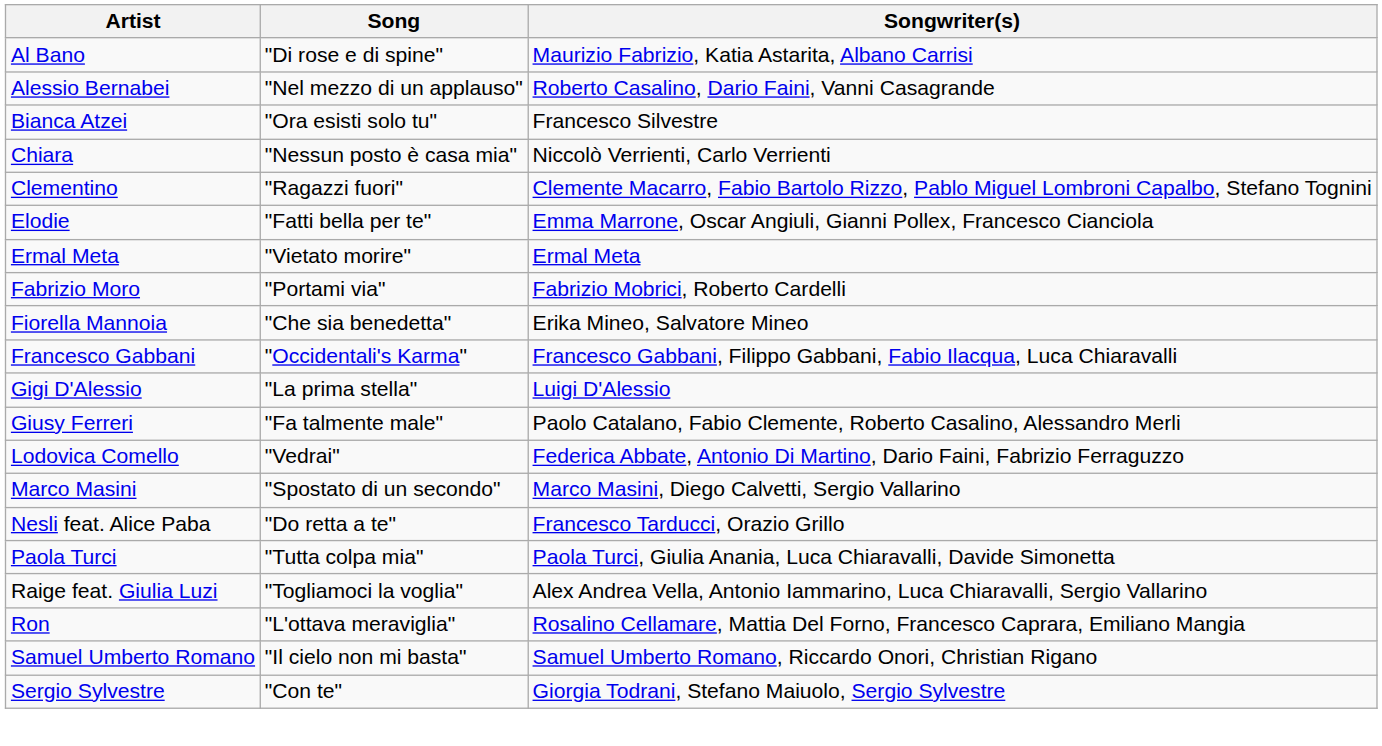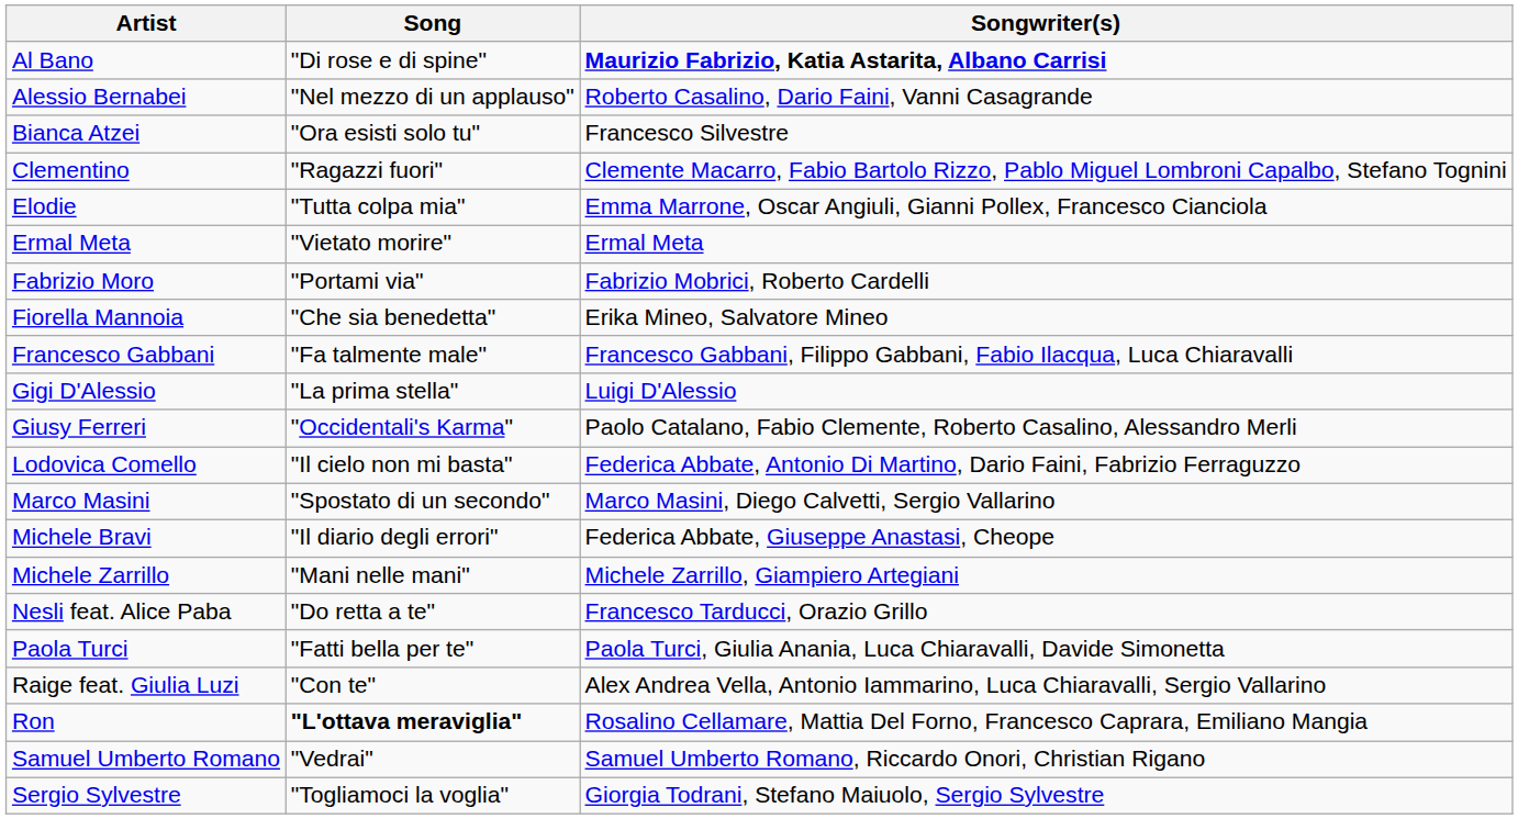Al Bano | Songwriter(s): normal -> bold
- row: Chiara | "Nessun posto è casa mia" | Niccolò Verrienti, Carlo Verrienti
Elodie | Song: "Fatti bella per te" -> "Tutta colpa mia"
Francesco Gabbani | Song: "Occidentali's Karma" -> "Fa talmente male"
Giusy Ferreri | Song: "Fa talmente male" -> "Occidentali's Karma"
Lodovica Comello | Song: "Vedrai" -> "Il cielo non mi basta"
+ row: Michele Bravi | "Il diario degli errori" | Federica Abbate, Giuseppe Anastasi, Cheope
+ row: Michele Zarrillo | "Mani nelle mani" | Michele Zarrillo, Giampiero Artegiani
Paola Turci | Song: "Tutta colpa mia" -> "Fatti bella per te"
Raige feat. Giulia Luzi | Song: "Togliamoci la voglia" -> "Con te"
Ron | Song: normal -> bold
Samuel Umberto Romano | Song: "Il cielo non mi basta" -> "Vedrai"
Sergio Sylvestre | Song: "Con te" -> "Togliamoci la voglia"
